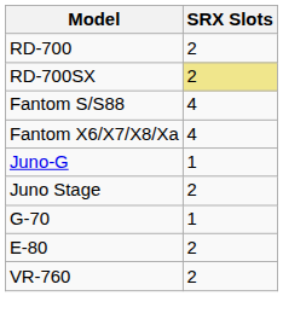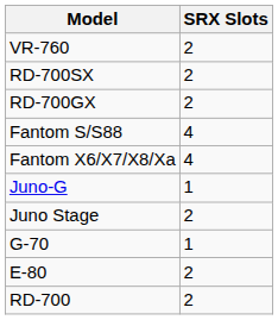rows swapped: RD-700 <-> VR-760
RD-700SX | SRX Slots: khaki background -> no background
+ row: RD-700GX | 2
